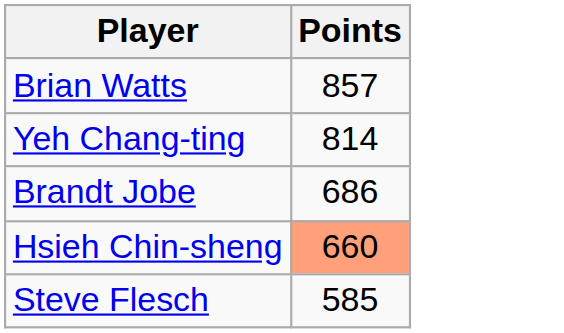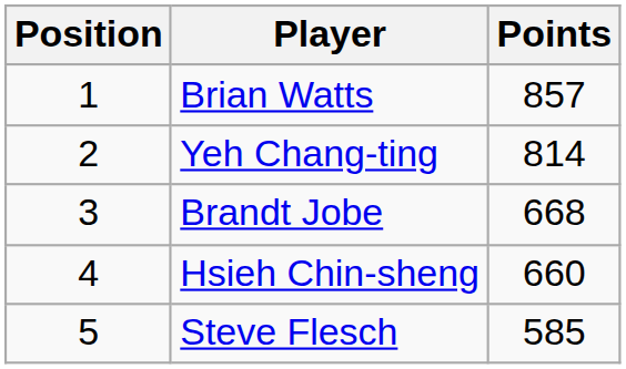+ column: Position | 1 | 2 | 3 | 4 | 5
Brandt Jobe | Points: 686 -> 668
Hsieh Chin-sheng | Points: lightsalmon background -> no background
